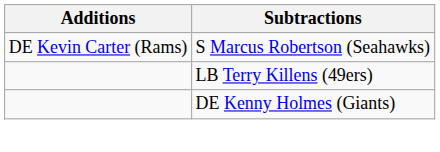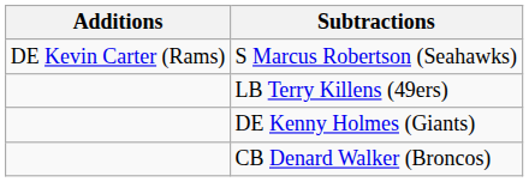+ row: CB Denard Walker (Broncos)
